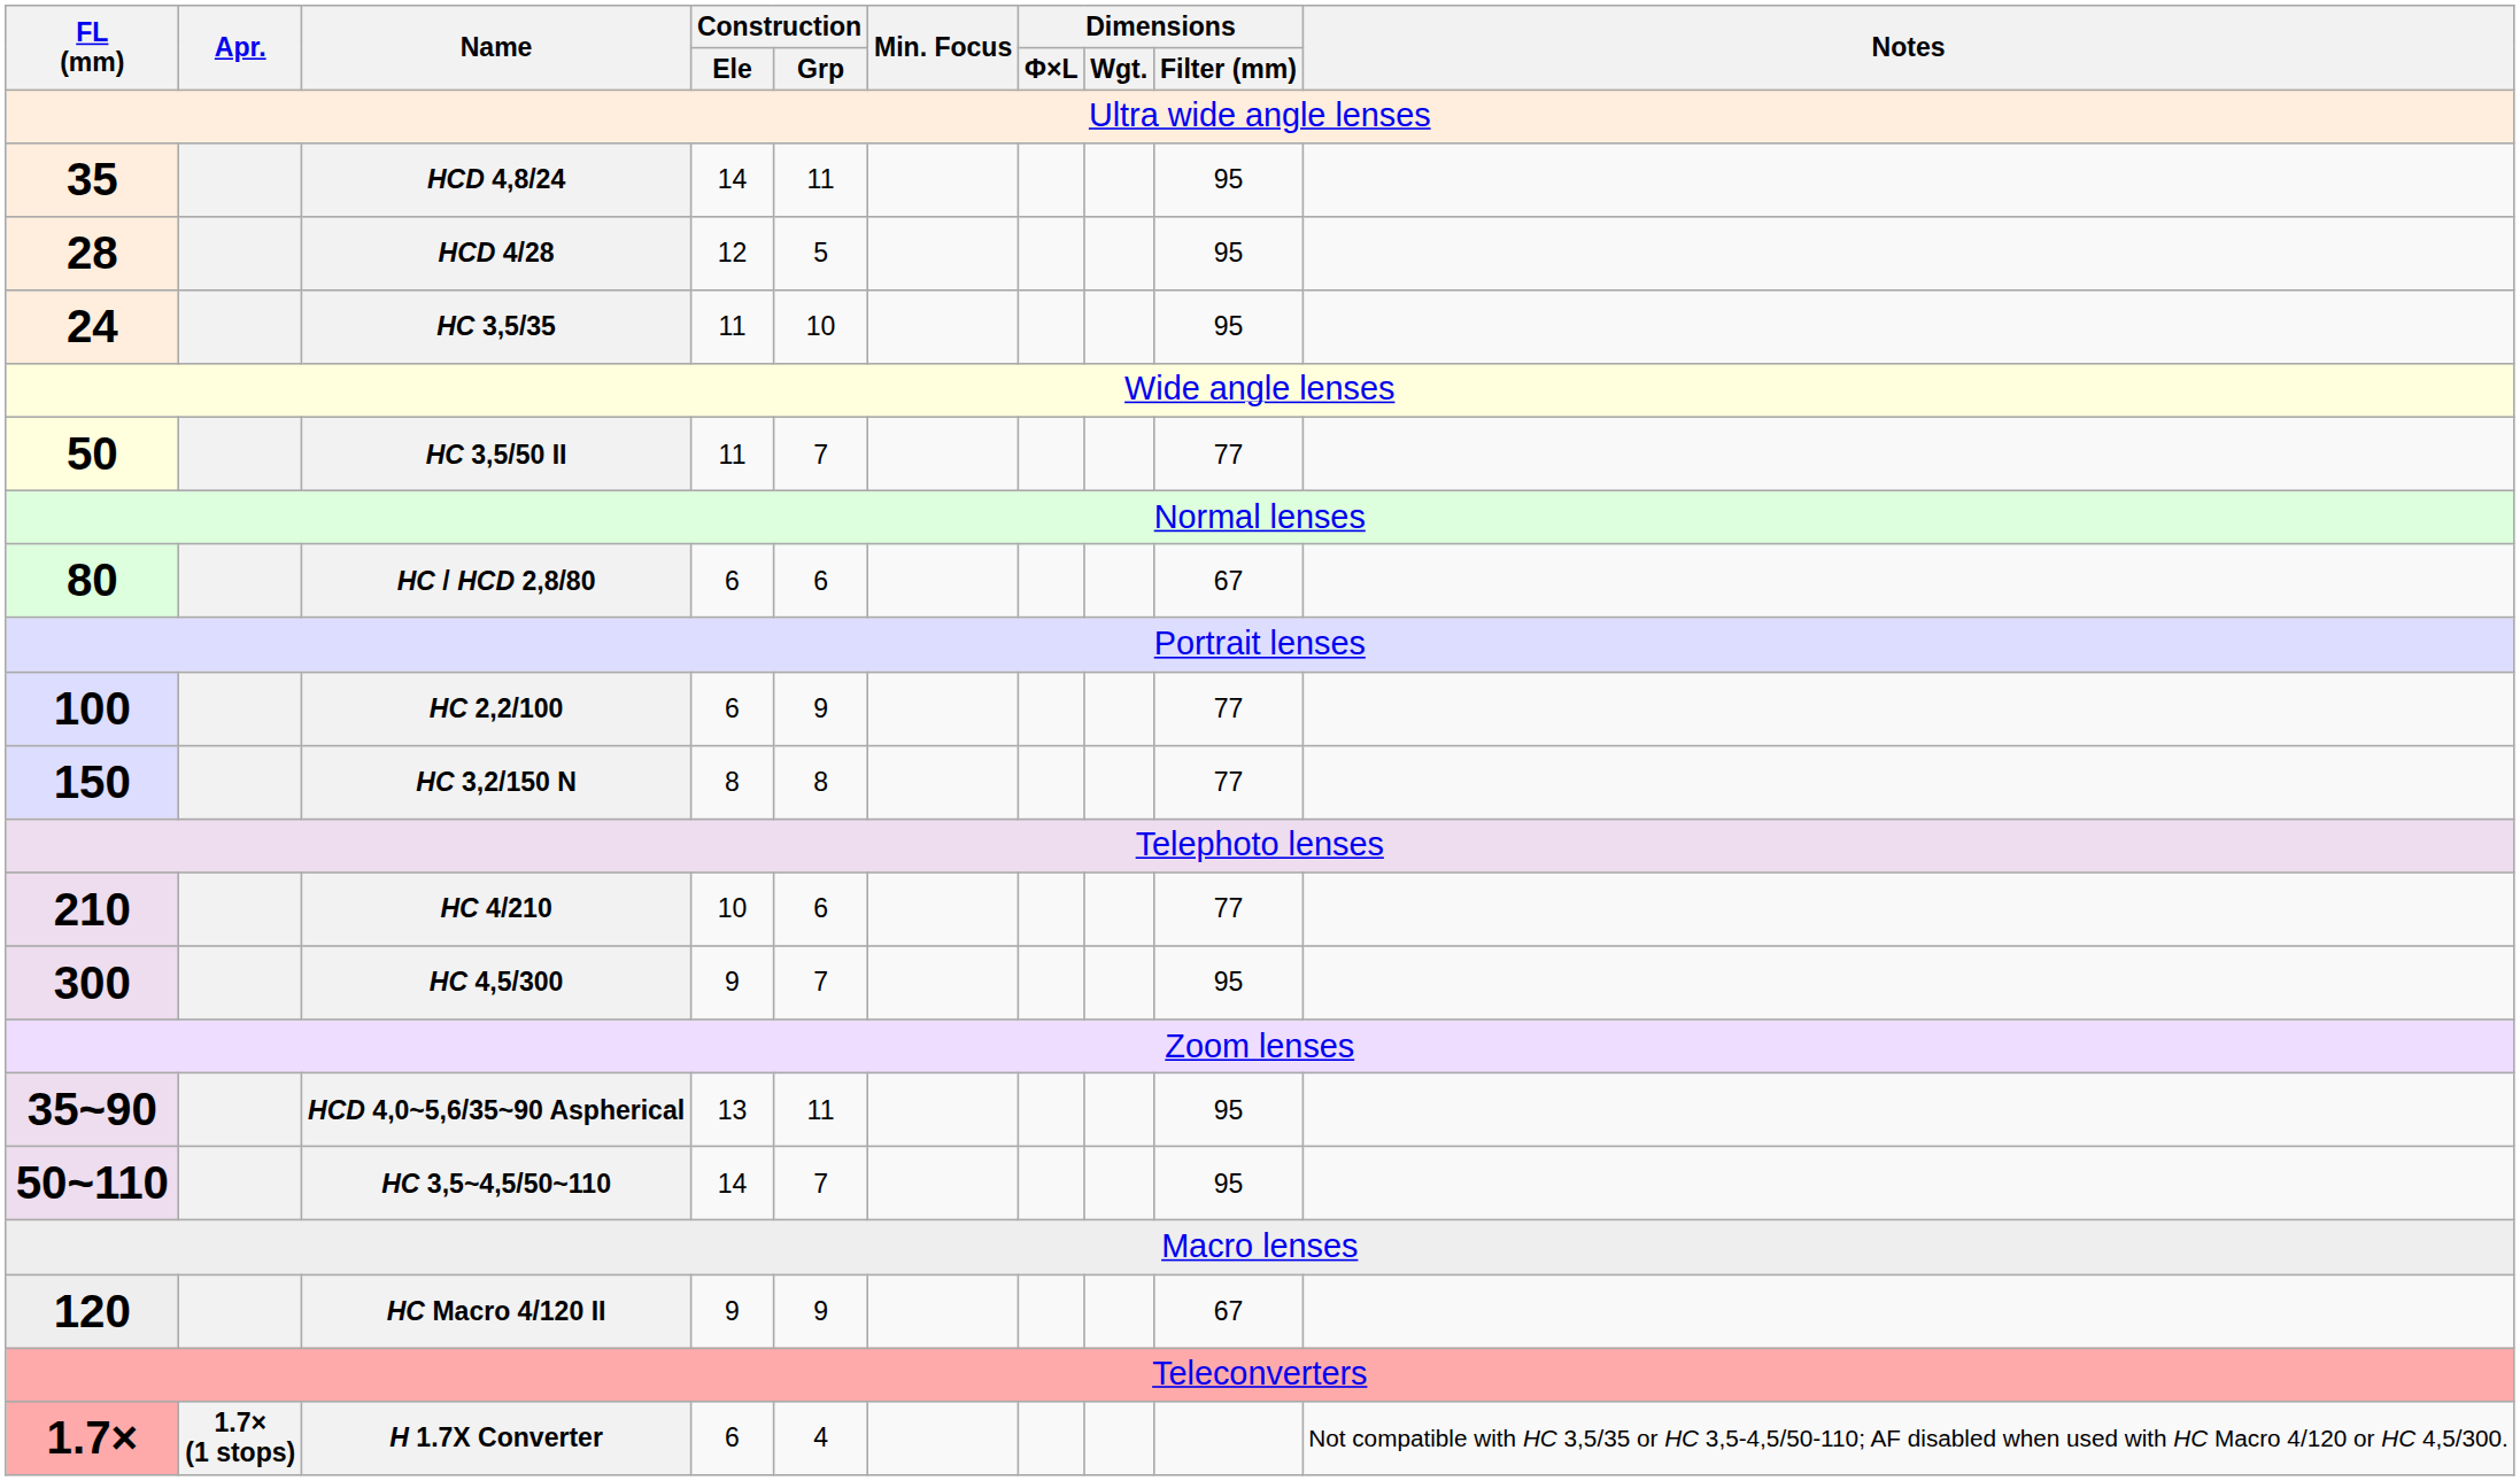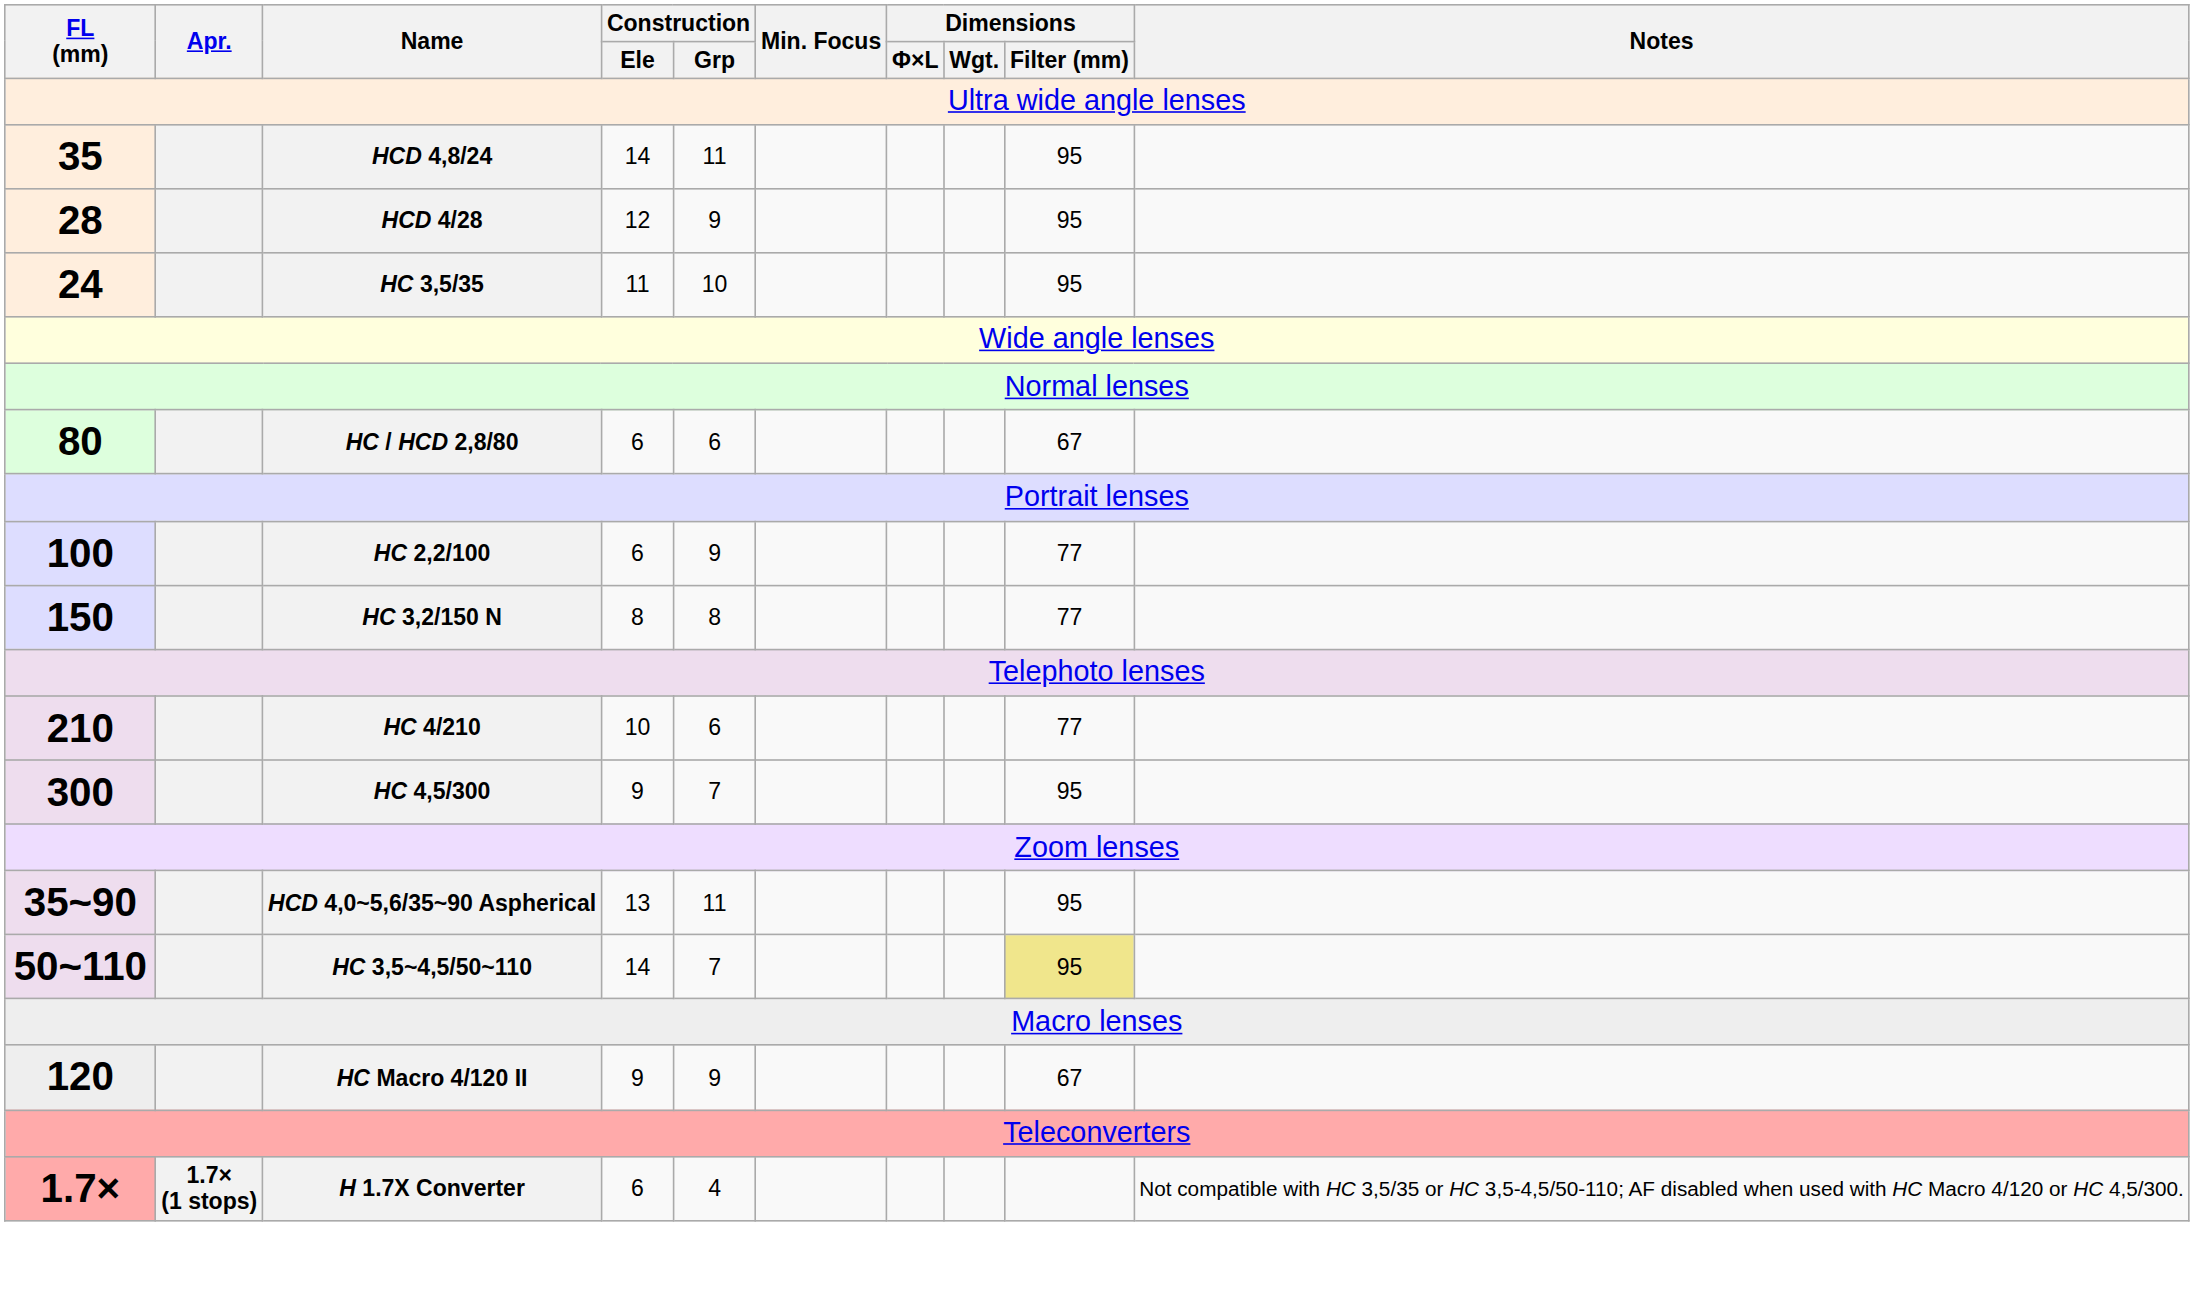HCD 4/28 | Construction / Grp: 5 -> 9
- row: 50 | HC 3,5/50 II | 11 | 7 | 77
HC 3,5~4,5/50~110 | Dimensions / Filter (mm): no background -> khaki background
